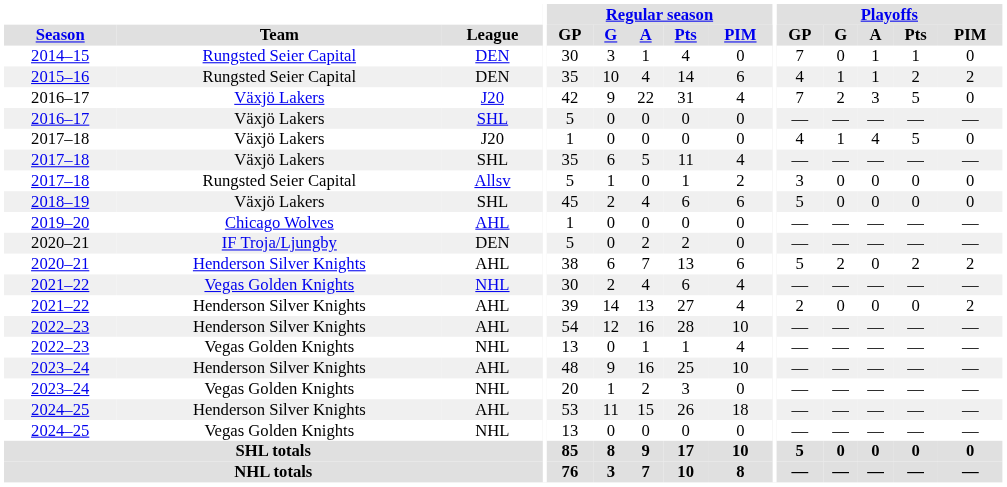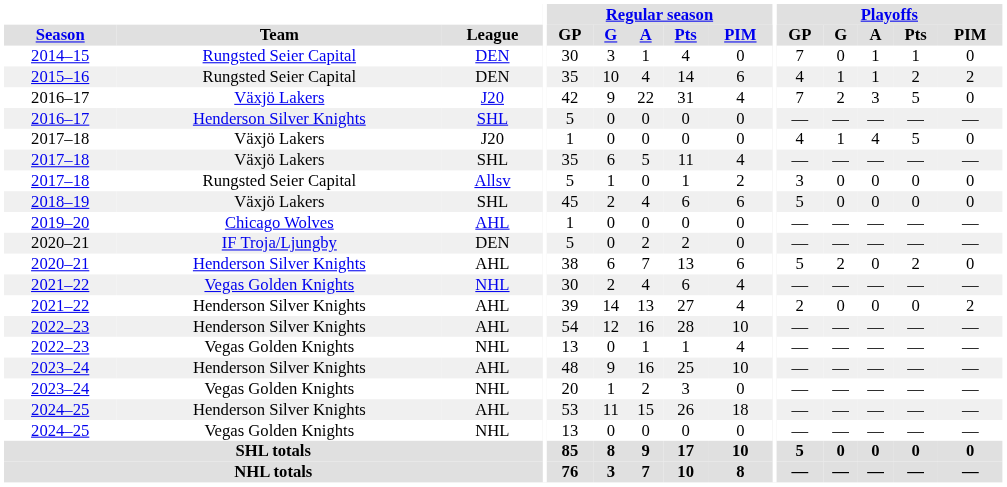2016–17 / SHL | Team: Växjö Lakers -> Henderson Silver Knights
2020–21 / AHL | Playoffs / PIM: 2 -> 0
